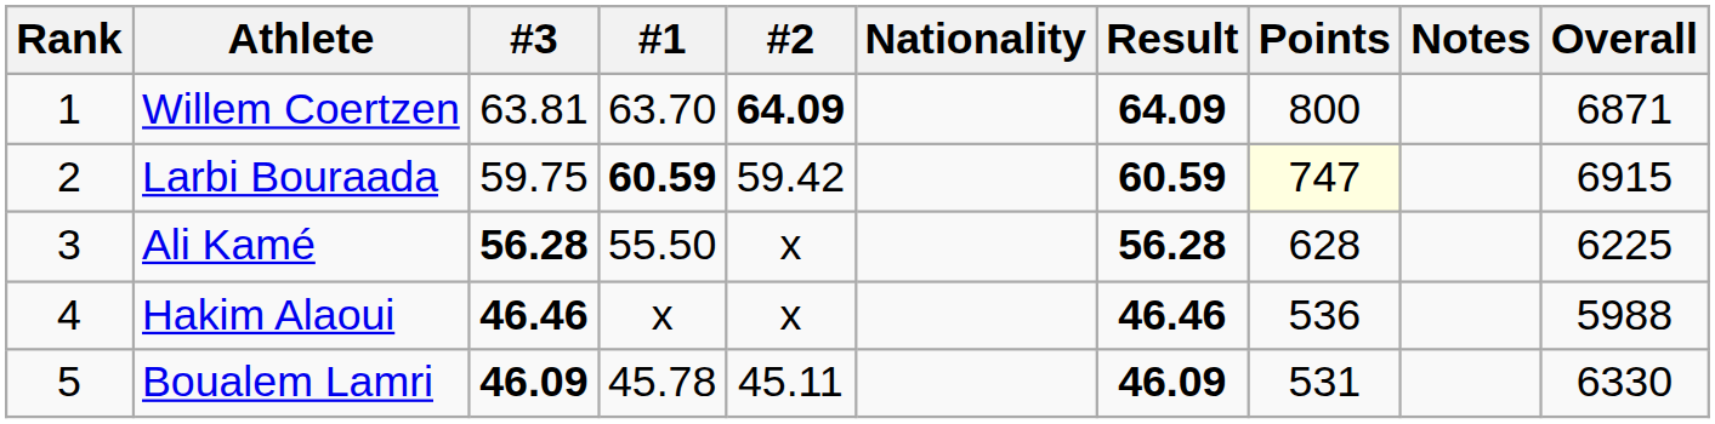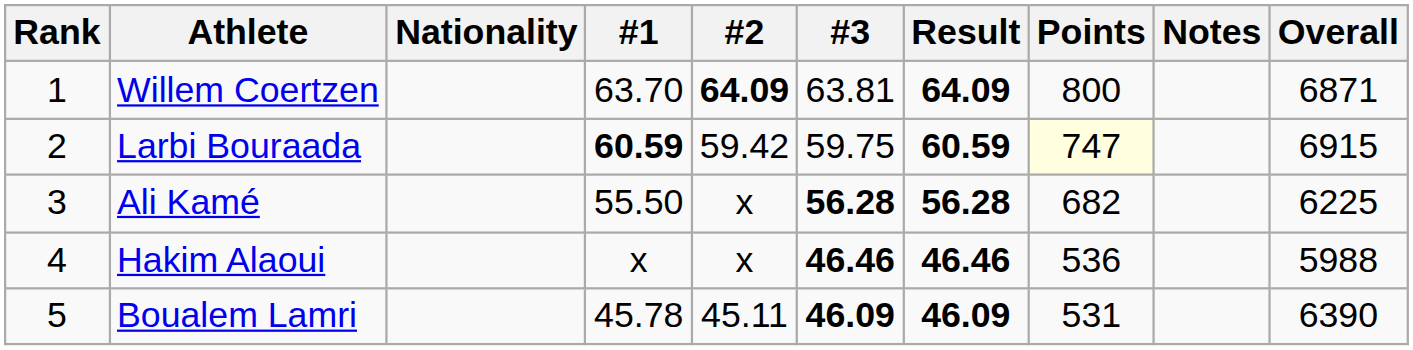columns swapped: Nationality <-> #3
Ali Kamé | Points: 628 -> 682
Boualem Lamri | Overall: 6330 -> 6390
